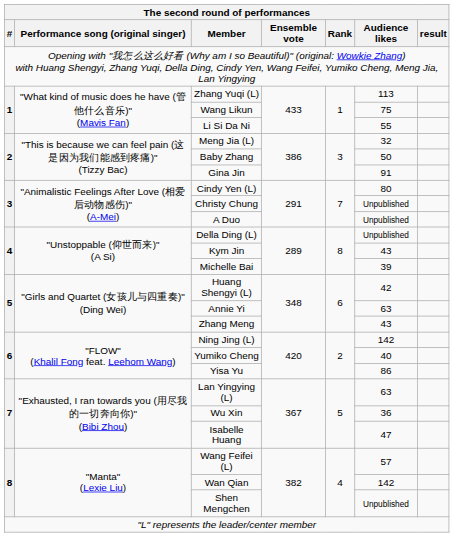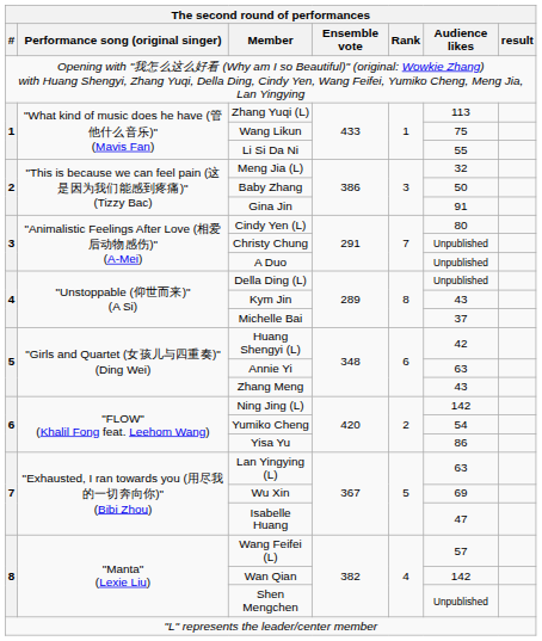Michelle Bai | Audience likes: 39 -> 37
Yumiko Cheng | Audience likes: 40 -> 54
Wu Xin | Audience likes: 36 -> 69
